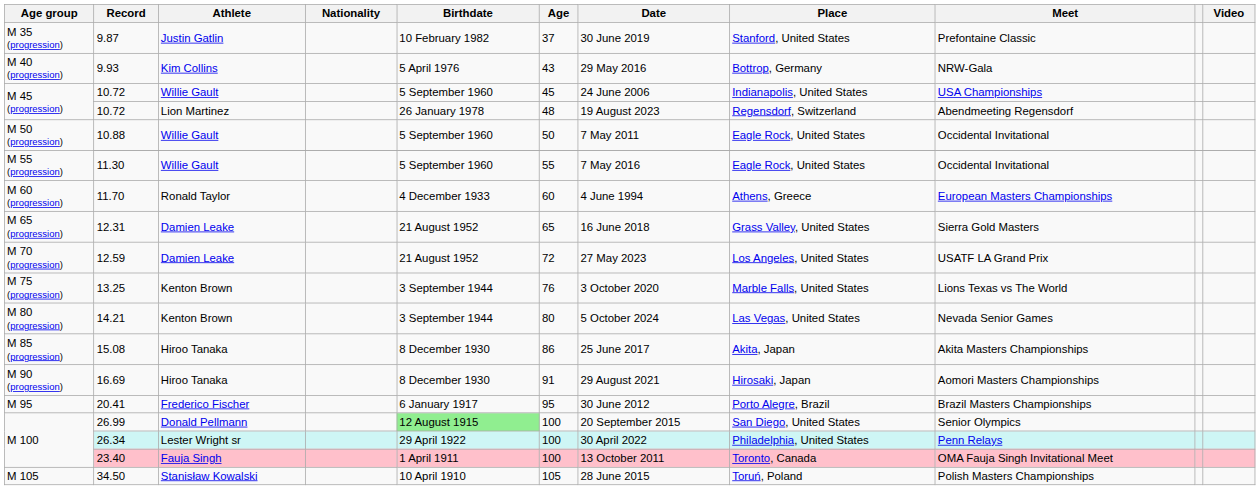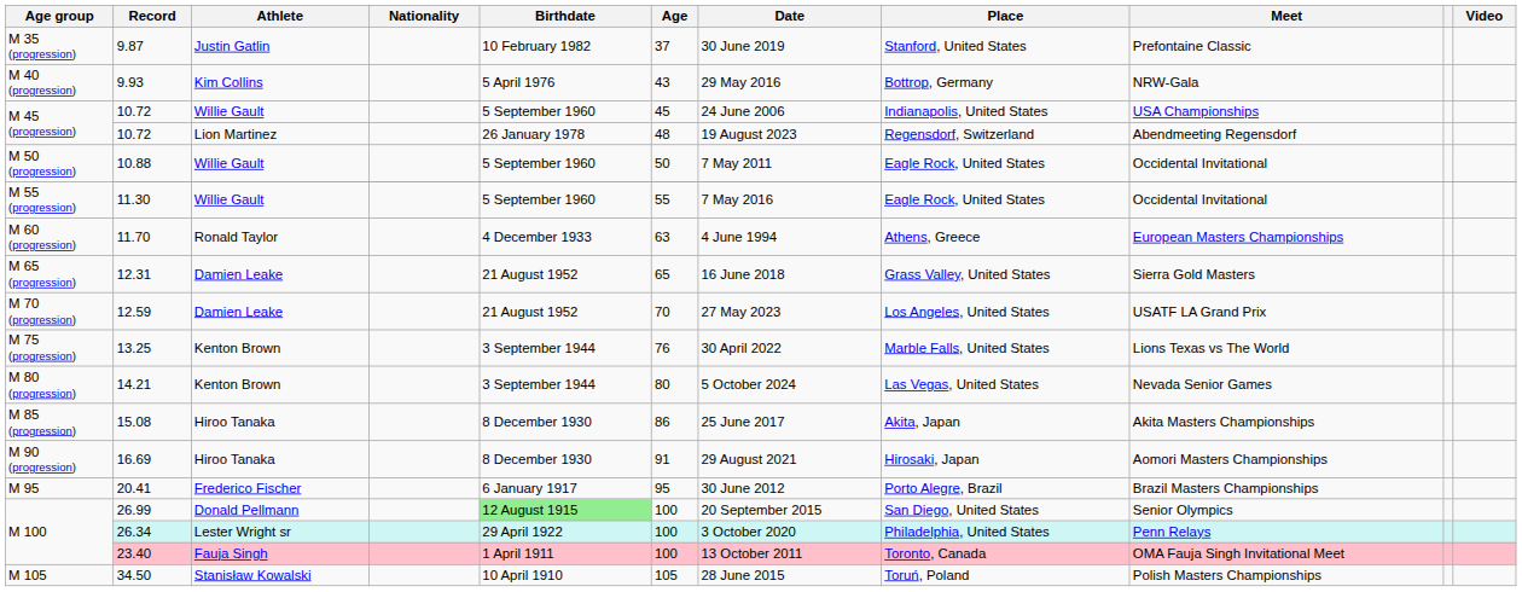11.70 | Age: 60 -> 63
12.59 | Age: 72 -> 70
13.25 | Date: 3 October 2020 -> 30 April 2022
26.34 | Date: 30 April 2022 -> 3 October 2020
